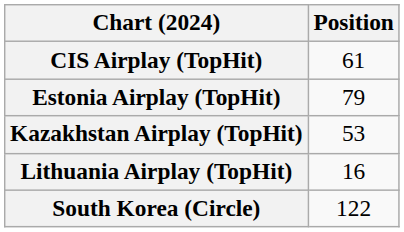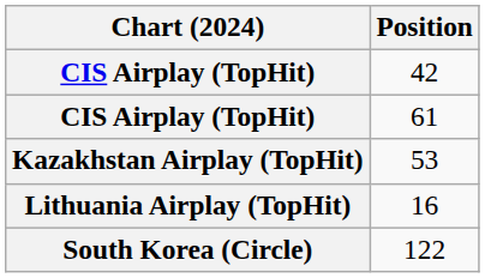+ row: CIS Airplay (TopHit) | 42
- row: Estonia Airplay (TopHit) | 79
